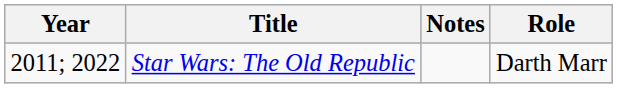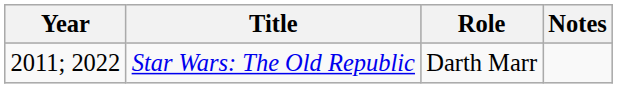columns swapped: Role <-> Notes
